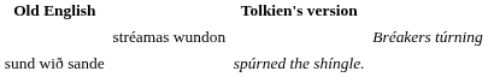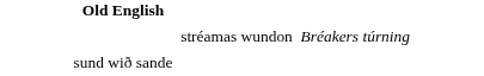- column: Tolkien's version | spúrned the shíngle.
